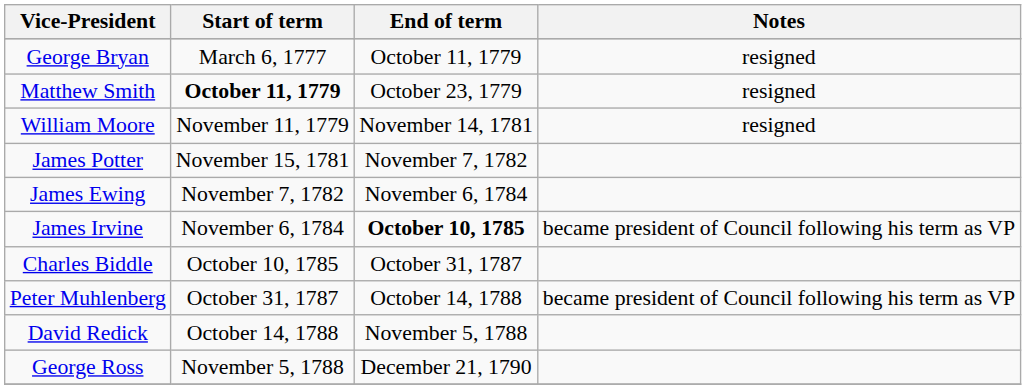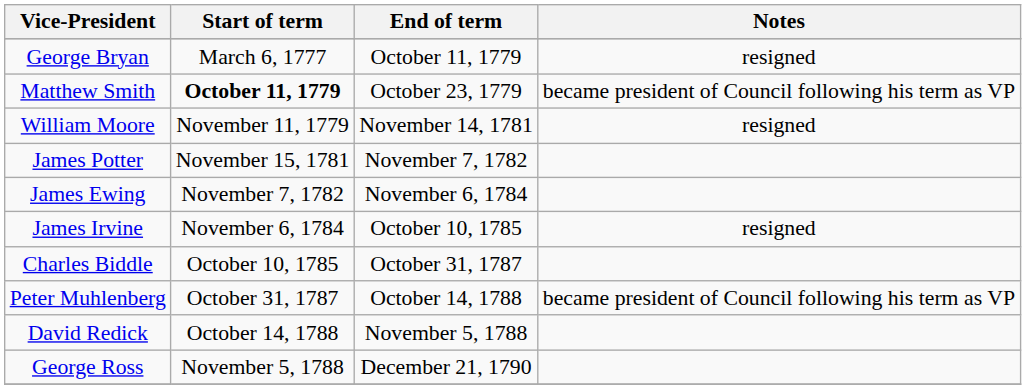Matthew Smith | Notes: resigned -> became president of Council following his term as VP
James Irvine | End of term: bold -> normal
James Irvine | Notes: became president of Council following his term as VP -> resigned
